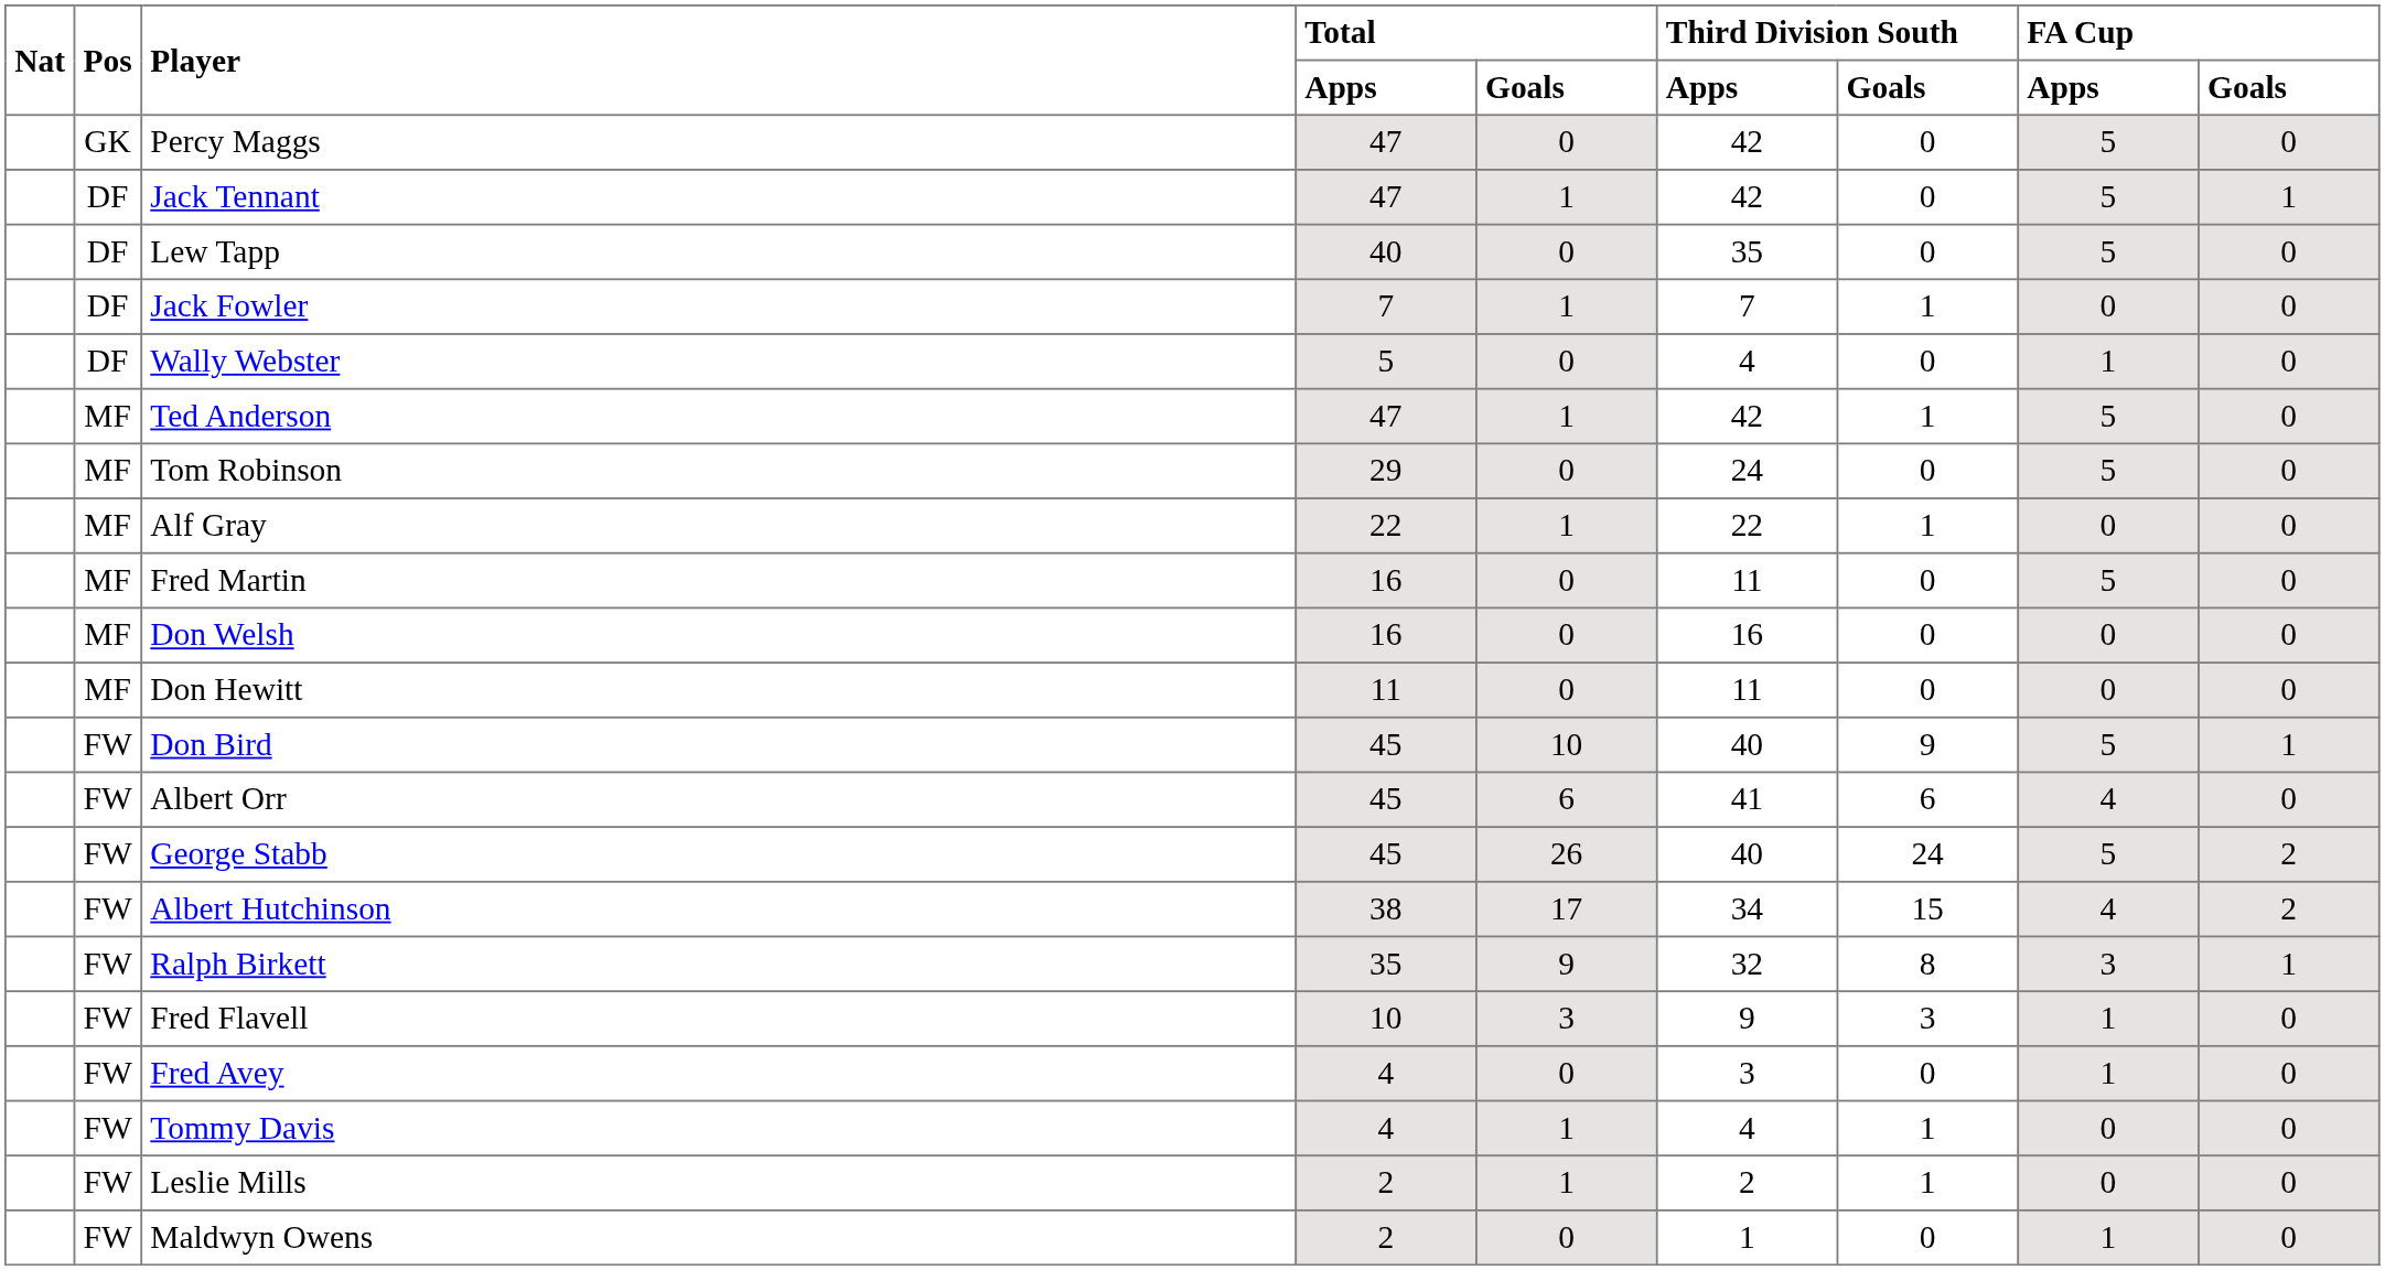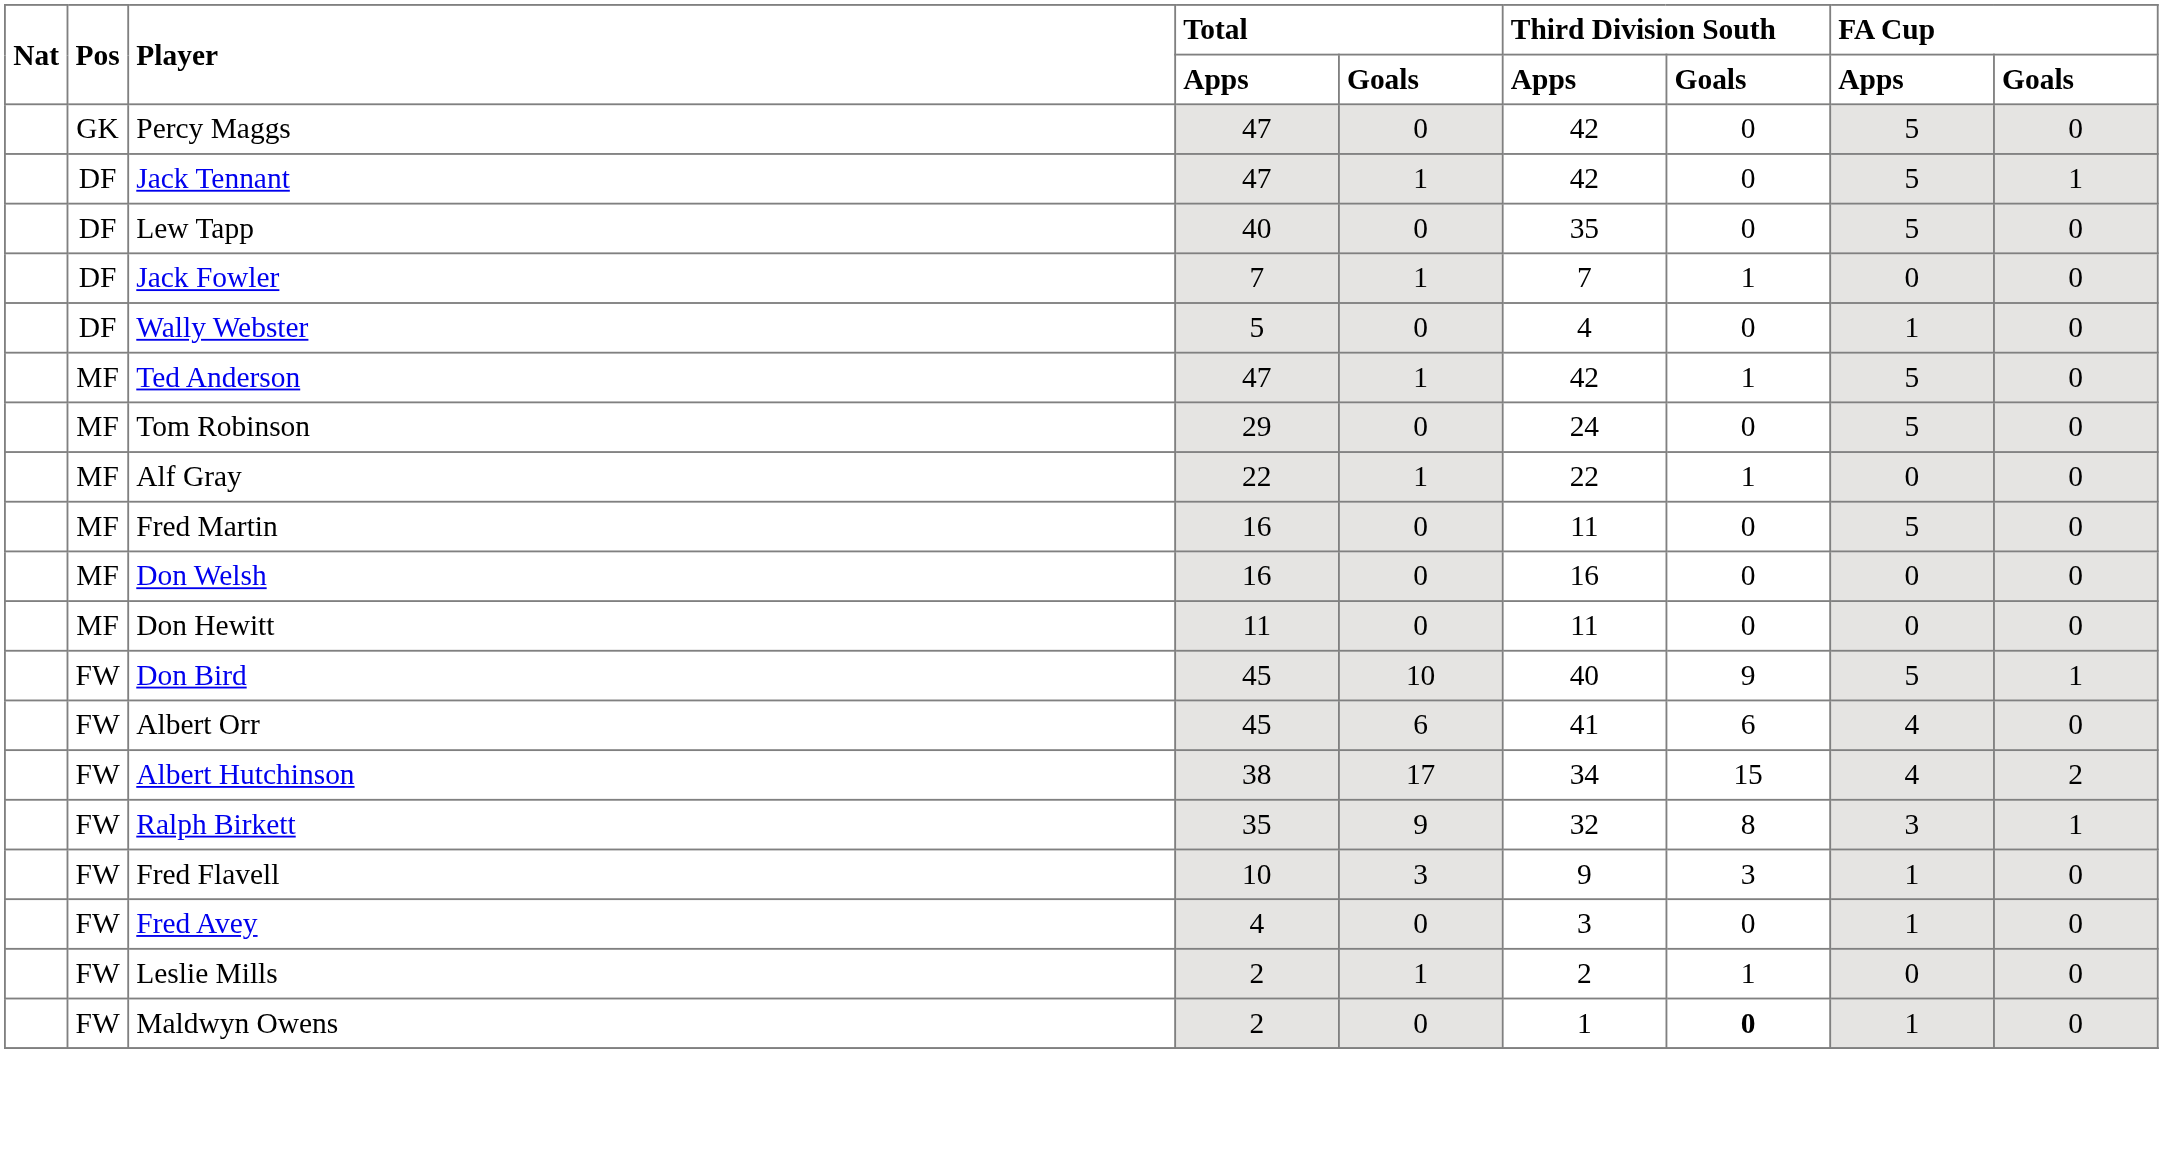- row: FW | George Stabb | 45 | 26 | 40 | 24 | 5 | 2
- row: FW | Tommy Davis | 4 | 1 | 4 | 1 | 0 | 0
Maldwyn Owens | Third Division South / Goals: normal -> bold
